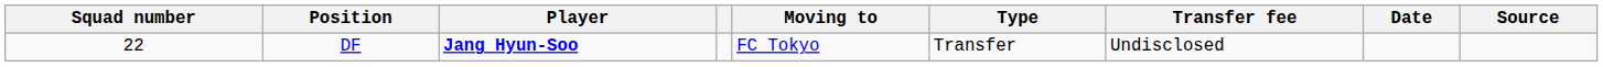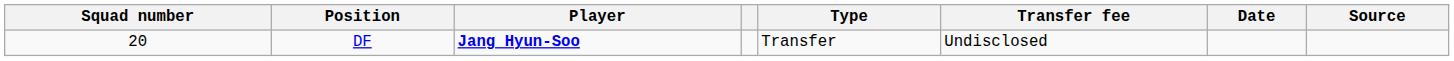- column: Moving to | FC Tokyo
DF | Squad number: 22 -> 20
